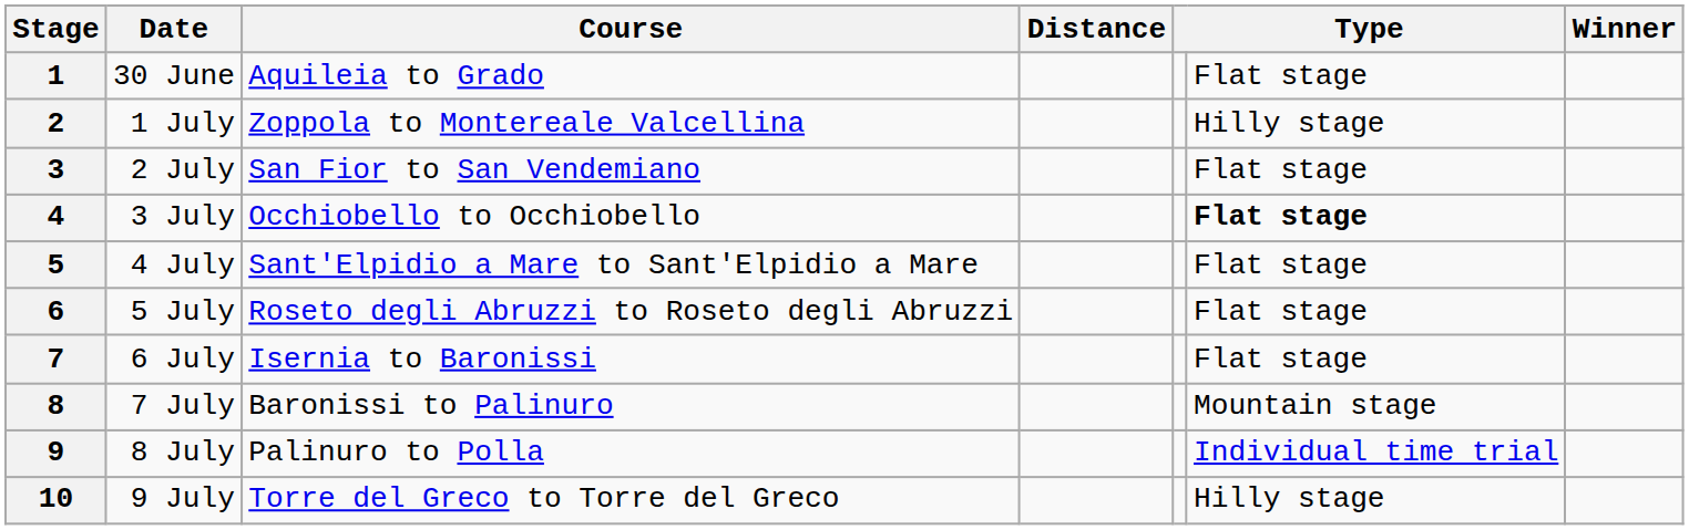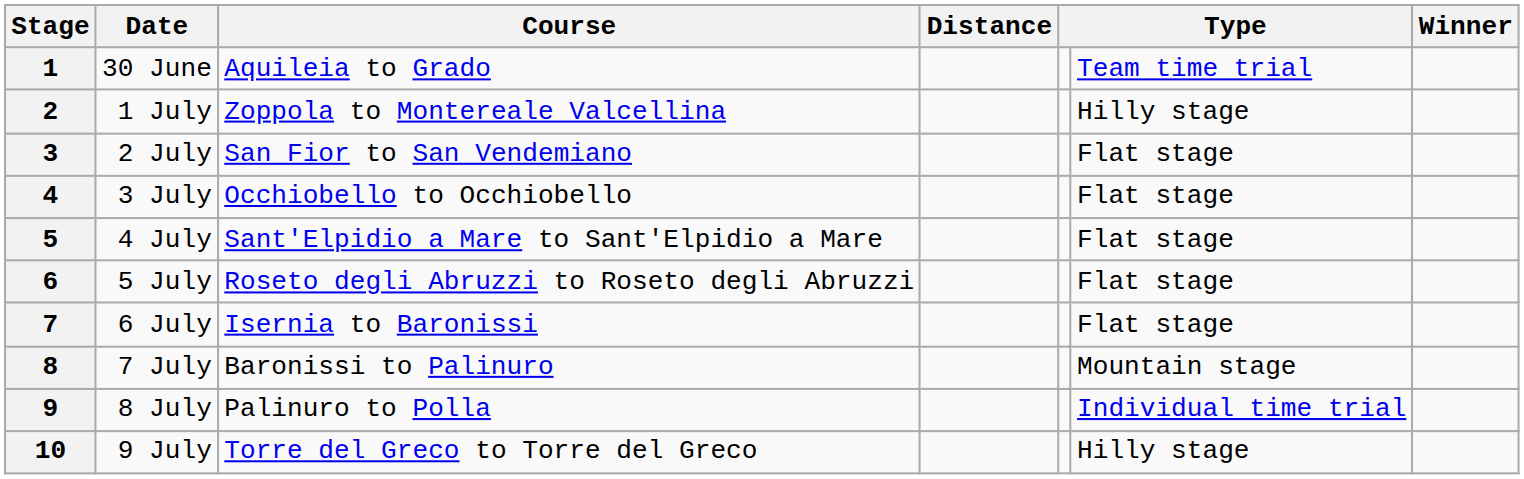1 | column 6: Flat stage -> Team time trial
4 | column 6: bold -> normal
